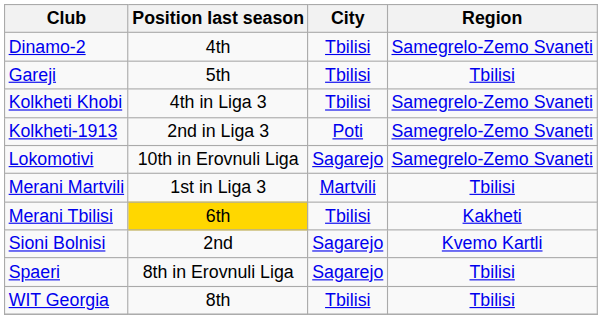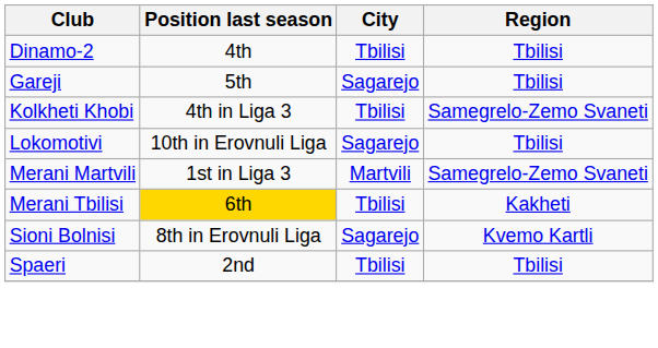Dinamo-2 | Region: Samegrelo-Zemo Svaneti -> Tbilisi
Gareji | City: Tbilisi -> Sagarejo
- row: Kolkheti-1913 | 2nd in Liga 3 | Poti | Samegrelo-Zemo Svaneti
Lokomotivi | Region: Samegrelo-Zemo Svaneti -> Tbilisi
Merani Martvili | Region: Tbilisi -> Samegrelo-Zemo Svaneti
Sioni Bolnisi | Position last season: 2nd -> 8th in Erovnuli Liga
Spaeri | Position last season: 8th in Erovnuli Liga -> 2nd
Spaeri | City: Sagarejo -> Tbilisi
- row: WIT Georgia | 8th | Tbilisi | Tbilisi
